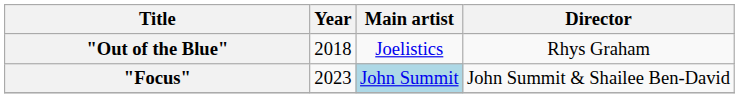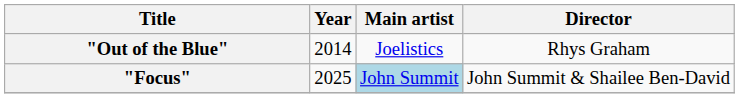"Out of the Blue" | Year: 2018 -> 2014
"Focus" | Year: 2023 -> 2025
